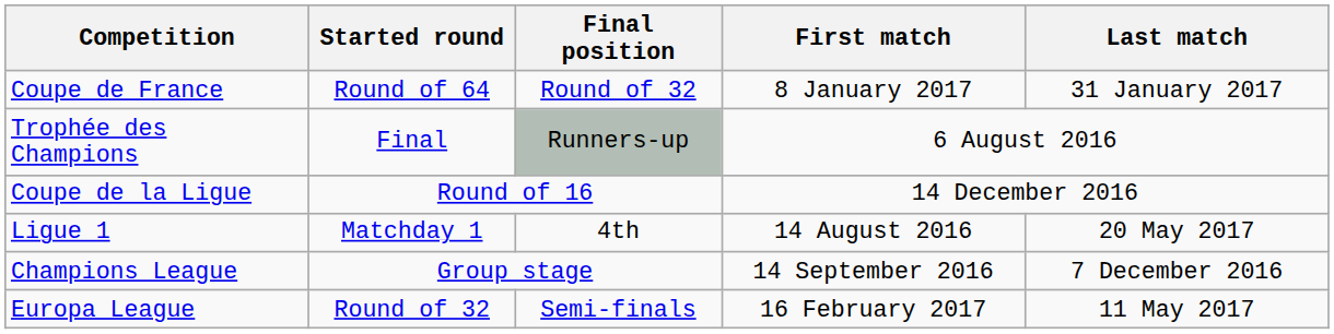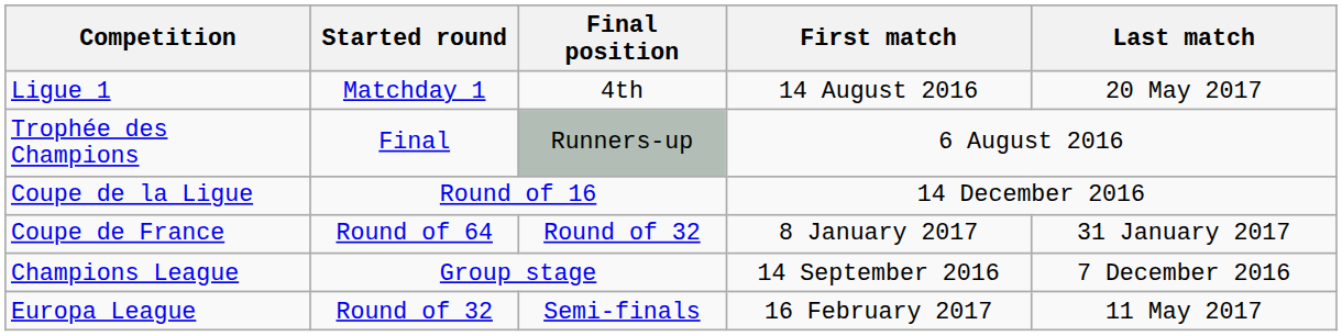rows swapped: Ligue 1 <-> Coupe de France
